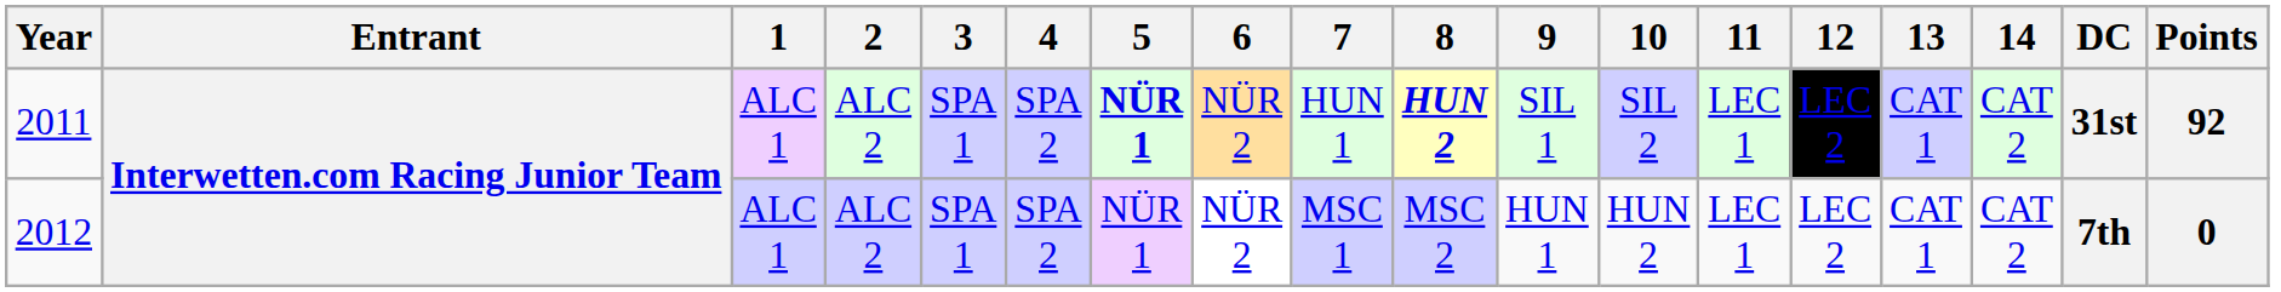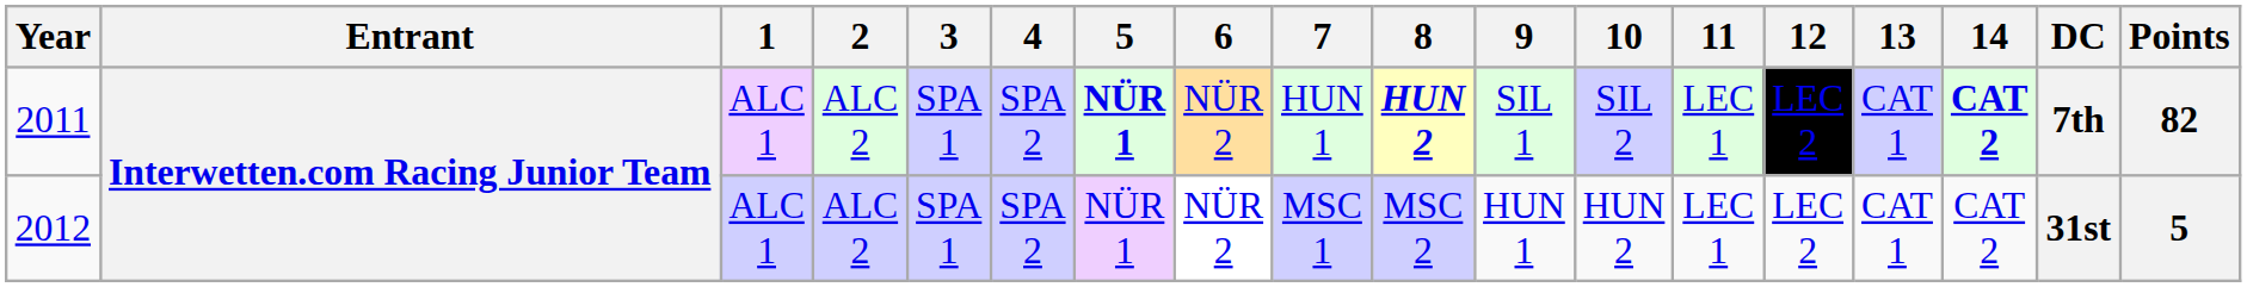2011 | 14: normal -> bold
2011 | DC: 31st -> 7th
2011 | Points: 92 -> 82
2012 | DC: 7th -> 31st
2012 | Points: 0 -> 5
